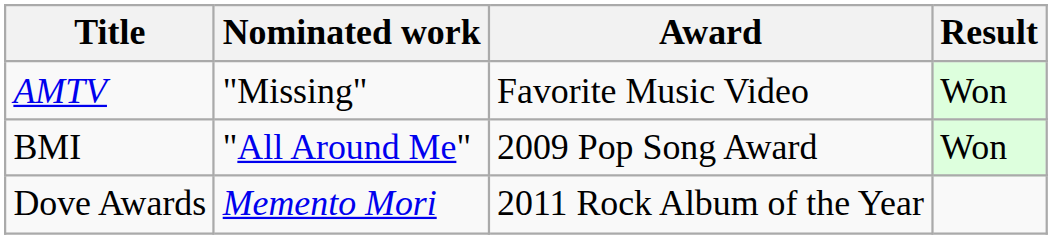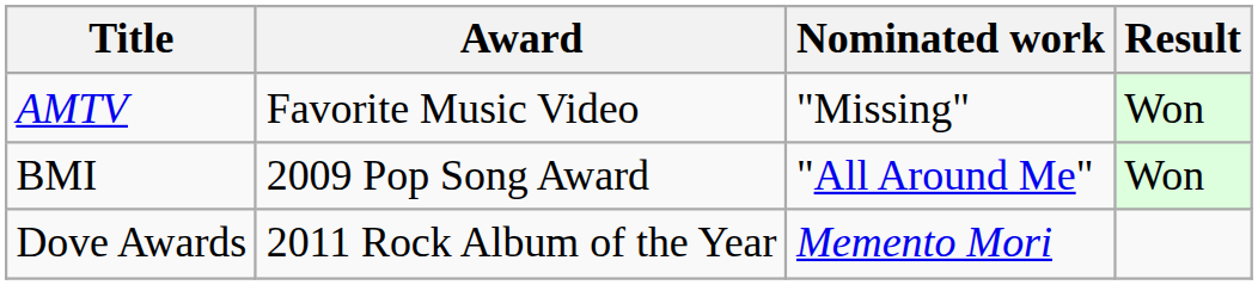columns swapped: Award <-> Nominated work
